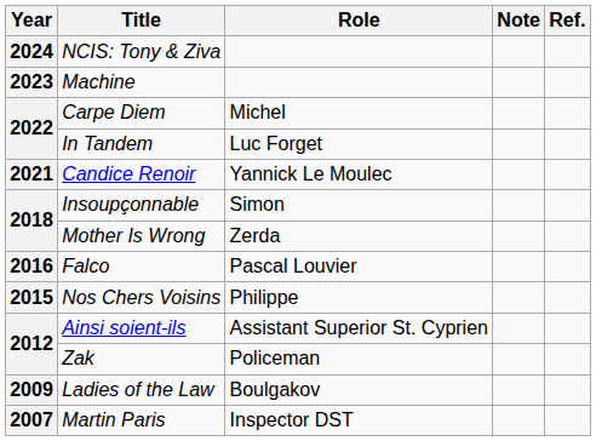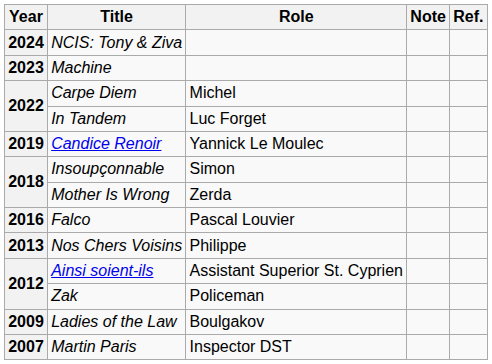Candice Renoir | Year: 2021 -> 2019
Nos Chers Voisins | Year: 2015 -> 2013
